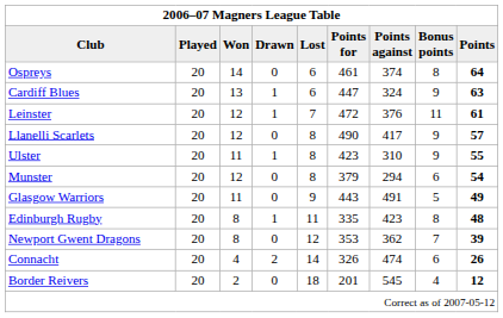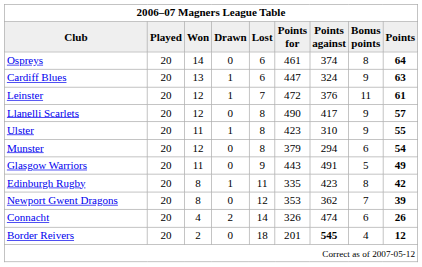Edinburgh Rugby | Points: 48 -> 42
Border Reivers | Points against: normal -> bold
